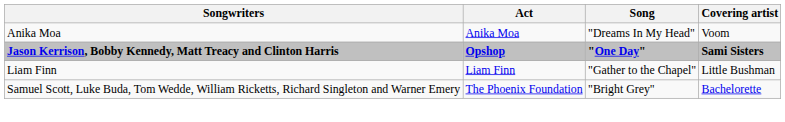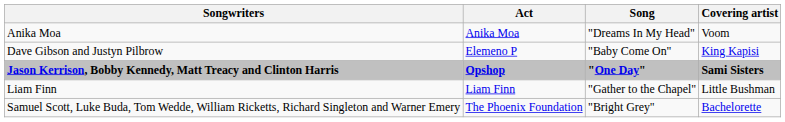+ row: Dave Gibson and Justyn Pilbrow | Elemeno P | "Baby Come On" | King Kapisi
